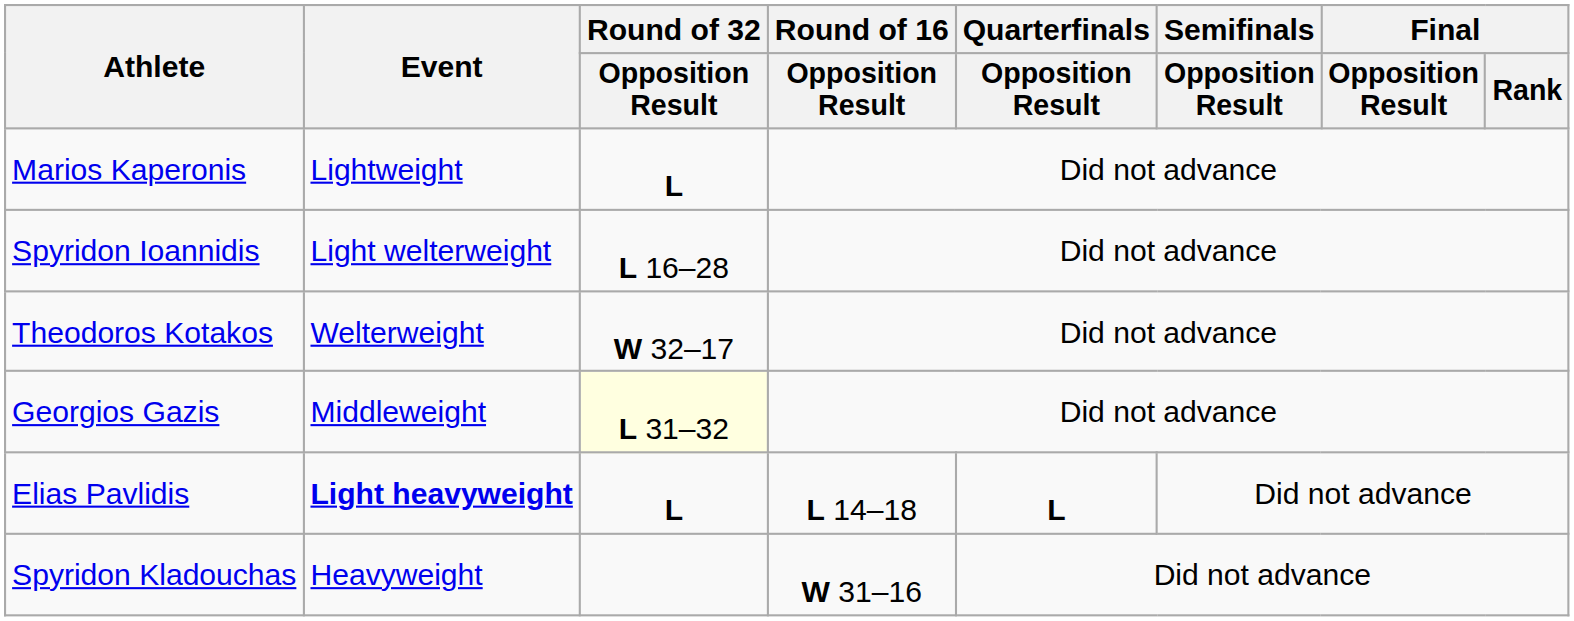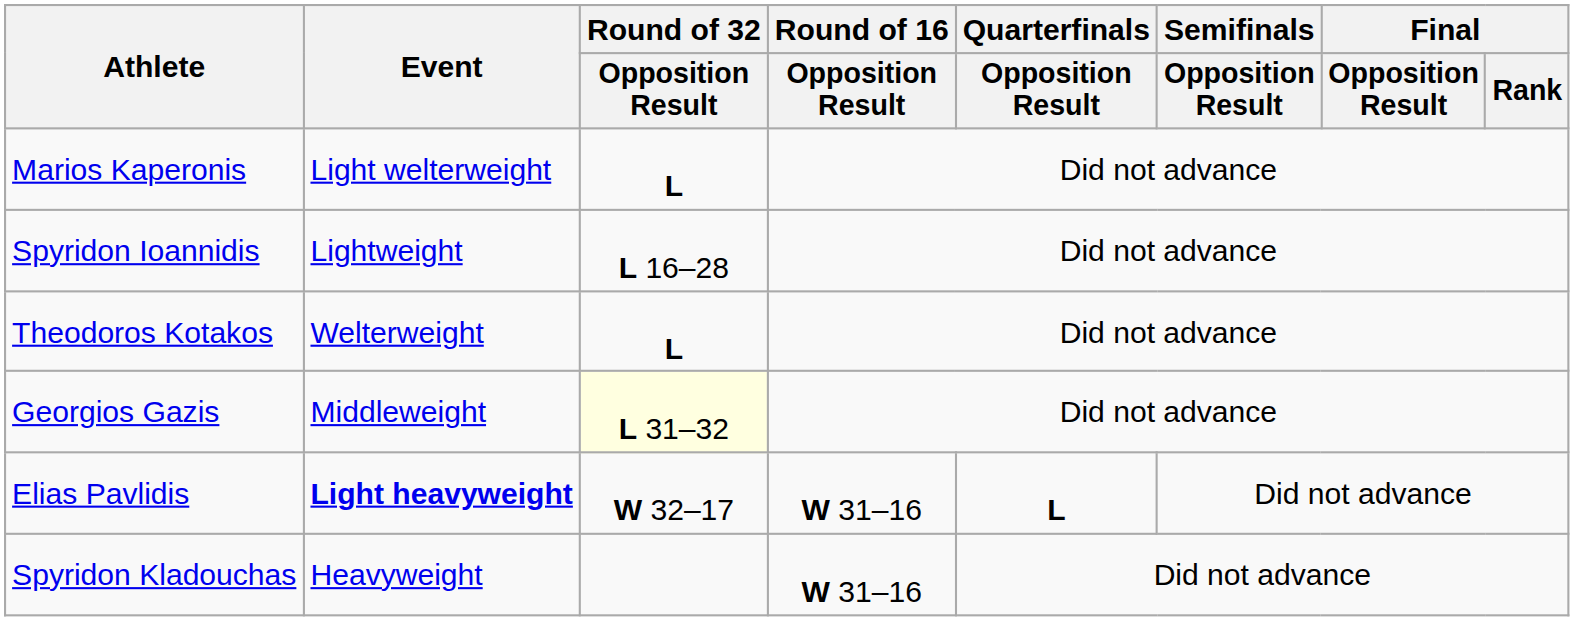Marios Kaperonis | Event: Lightweight -> Light welterweight
Spyridon Ioannidis | Event: Light welterweight -> Lightweight
Theodoros Kotakos | Round of 32 / Opposition Result: W 32–17 -> L
Elias Pavlidis | Round of 32 / Opposition Result: L -> W 32–17
Elias Pavlidis | Round of 16 / Opposition Result: L 14–18 -> W 31–16
